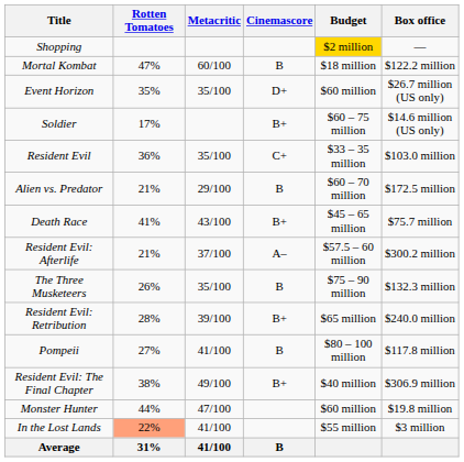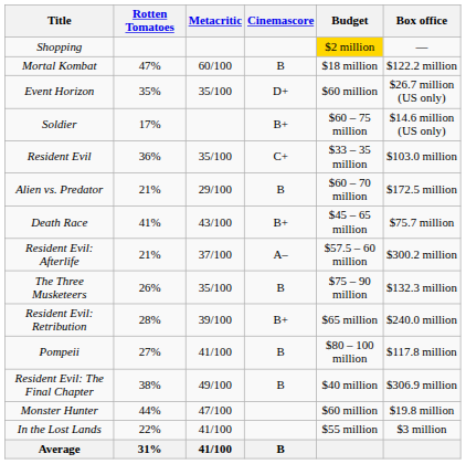Resident Evil: The Final Chapter | Cinemascore: B+ -> B
In the Lost Lands | Rotten Tomatoes: lightsalmon background -> no background
